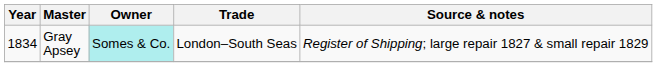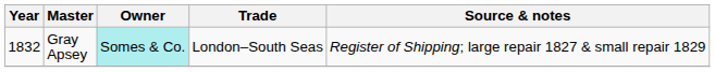Gray Apsey | Year: 1834 -> 1832
